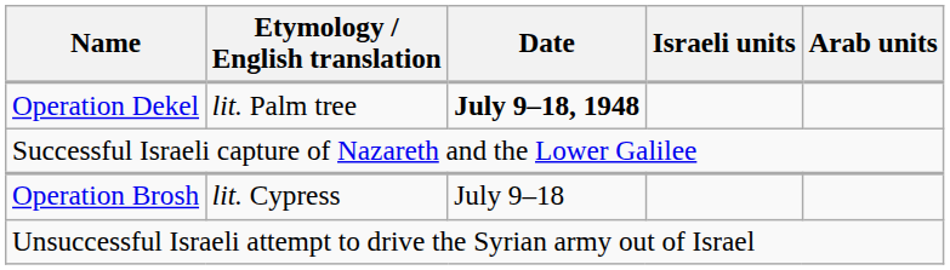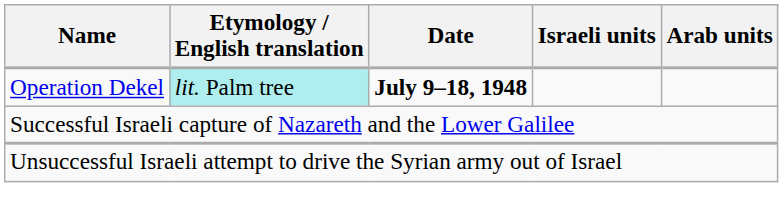Operation Dekel | Etymology / English translation: no background -> paleturquoise background
- row: Operation Brosh | lit. Cypress | July 9–18
